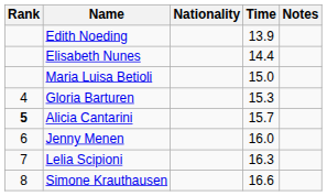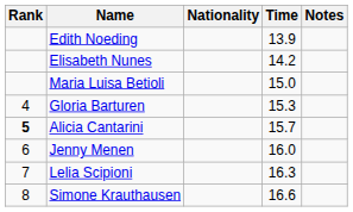Elisabeth Nunes | Time: 14.4 -> 14.2
